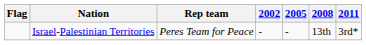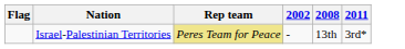- column: 2005 | -
Israel-Palestinian Territories | Rep team: no background -> khaki background
